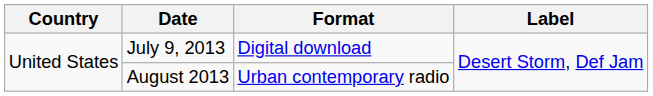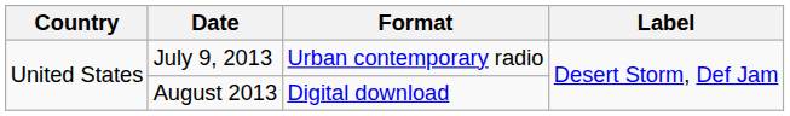July 9, 2013 | Format: Digital download -> Urban contemporary radio
August 2013 | Format: Urban contemporary radio -> Digital download
